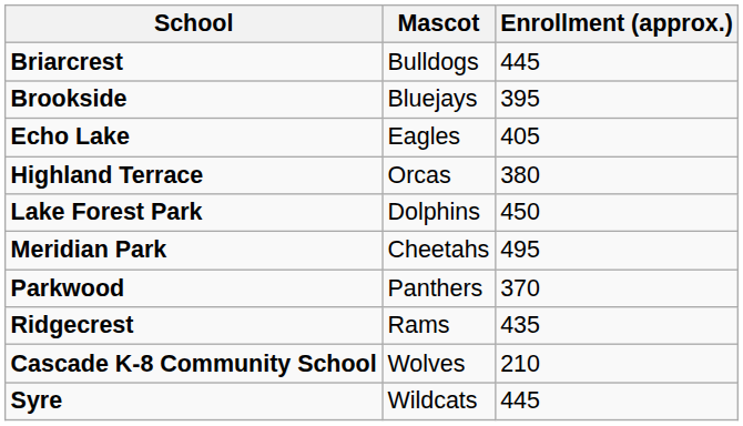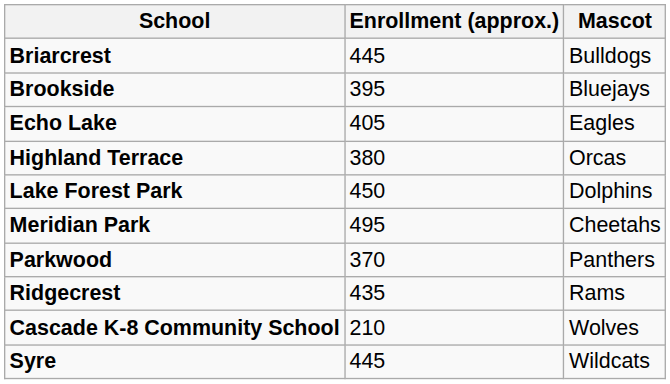columns swapped: Enrollment (approx.) <-> Mascot
